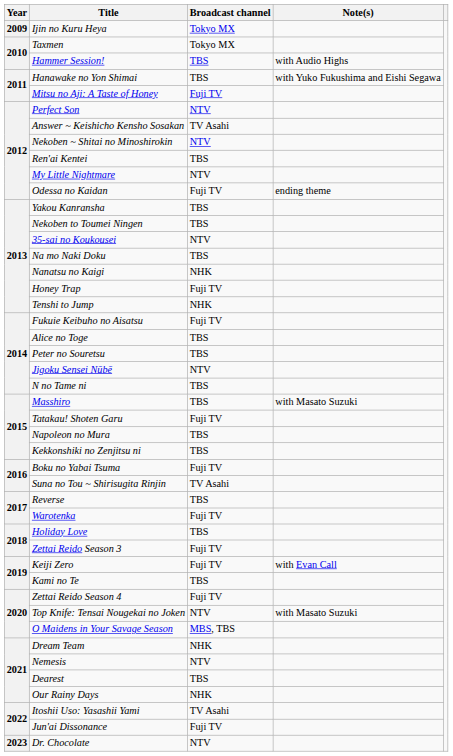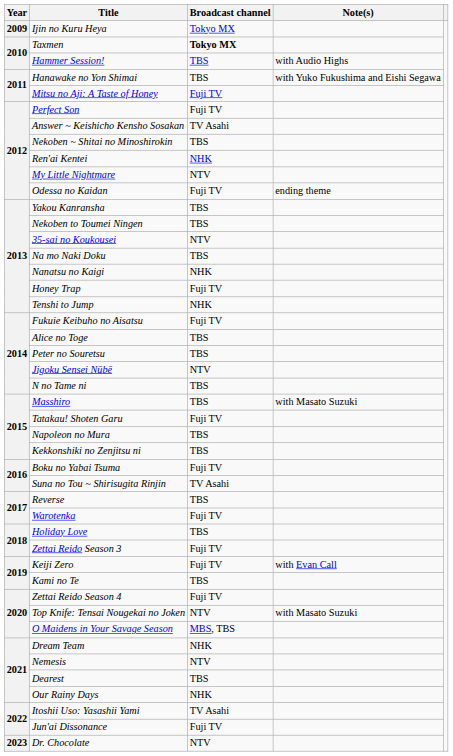Taxmen | Broadcast channel: normal -> bold
Perfect Son | Broadcast channel: NTV -> Fuji TV
Nekoben ~ Shitai no Minoshirokin | Broadcast channel: NTV -> TBS
Ren'ai Kentei | Broadcast channel: TBS -> NHK
